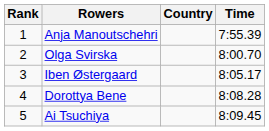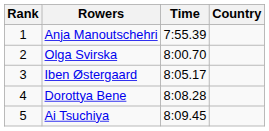columns swapped: Country <-> Time
